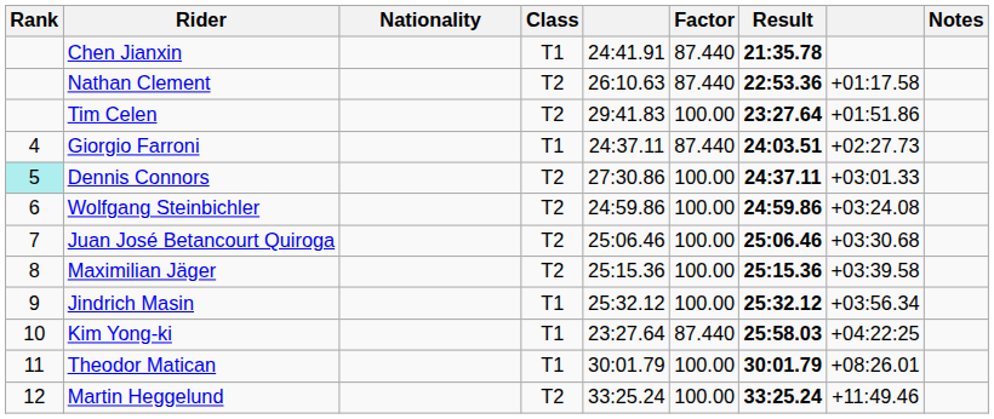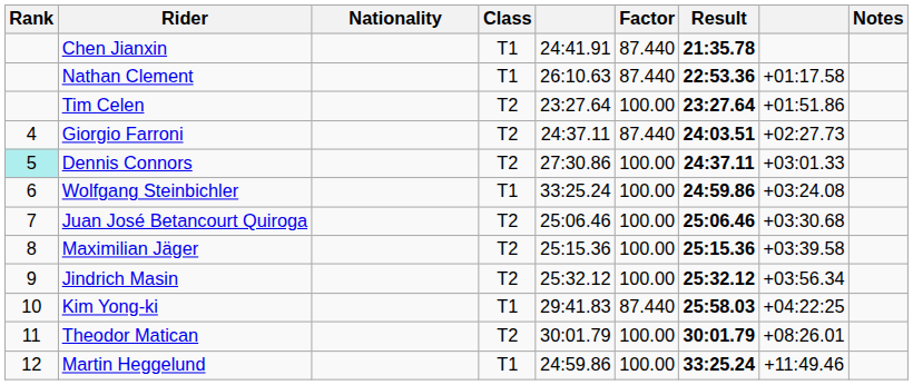Nathan Clement | Class: T2 -> T1
Tim Celen | column 5: 29:41.83 -> 23:27.64
Giorgio Farroni | Class: T1 -> T2
Wolfgang Steinbichler | Class: T2 -> T1
Wolfgang Steinbichler | column 5: 24:59.86 -> 33:25.24
Jindrich Masin | Class: T1 -> T2
Kim Yong-ki | column 5: 23:27.64 -> 29:41.83
Theodor Matican | Class: T1 -> T2
Martin Heggelund | Class: T2 -> T1
Martin Heggelund | column 5: 33:25.24 -> 24:59.86
